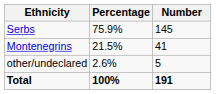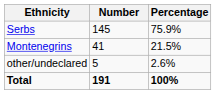columns swapped: Number <-> Percentage
